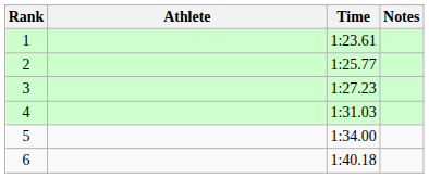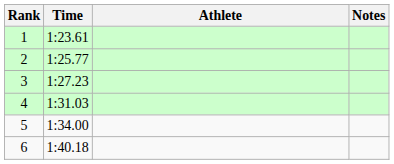columns swapped: Athlete <-> Time
